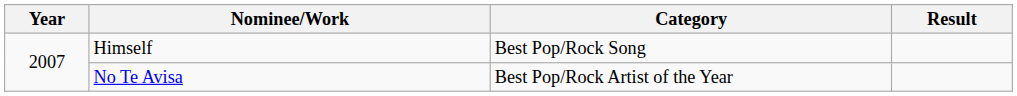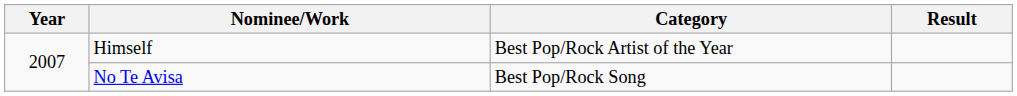Himself | Category: Best Pop/Rock Song -> Best Pop/Rock Artist of the Year
No Te Avisa | Category: Best Pop/Rock Artist of the Year -> Best Pop/Rock Song
